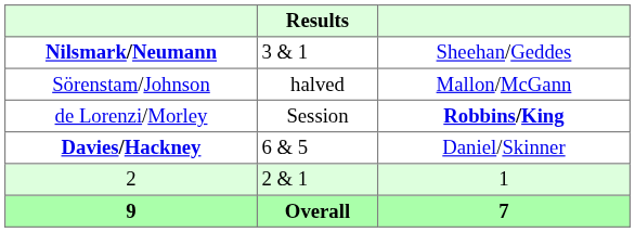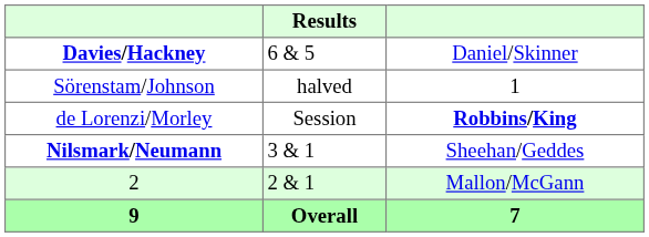rows swapped: Davies/Hackney <-> Nilsmark/Neumann
Sörenstam/Johnson | column 3: Mallon/McGann -> 1
2 | column 3: 1 -> Mallon/McGann
